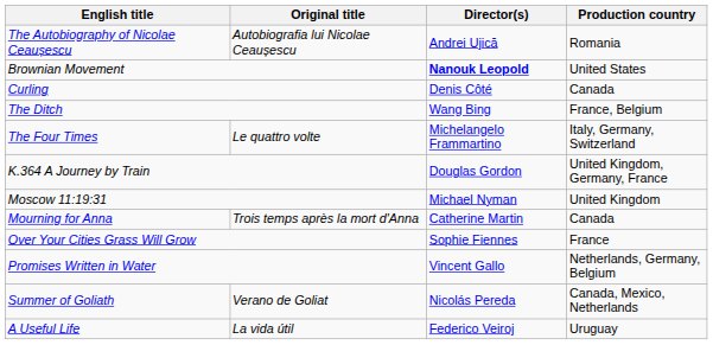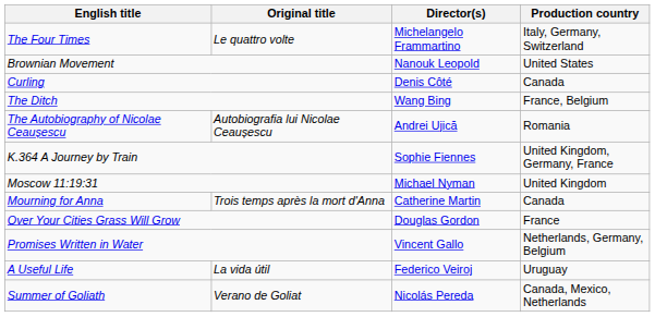rows swapped: The Autobiography of Nicolae Ceaușescu <-> The Four Times
Brownian Movement | Director(s): bold -> normal
K.364 A Journey by Train | Director(s): Douglas Gordon -> Sophie Fiennes
Over Your Cities Grass Will Grow | Director(s): Sophie Fiennes -> Douglas Gordon
rows swapped: Summer of Goliath <-> A Useful Life
